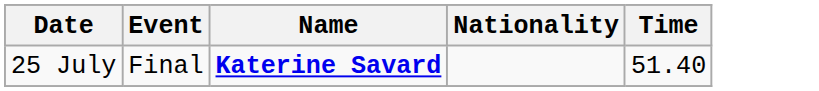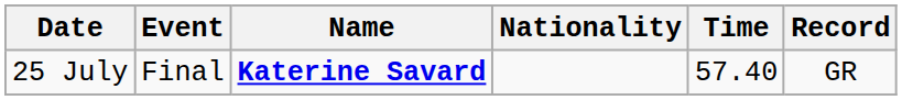+ column: Record | GR
25 July | Time: 51.40 -> 57.40
